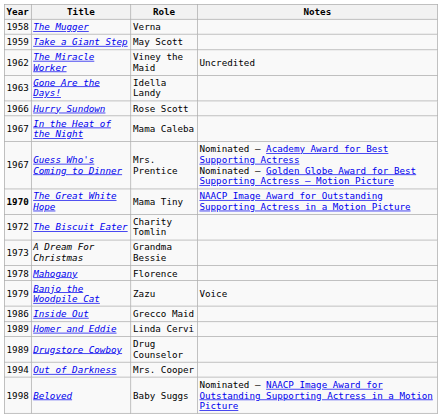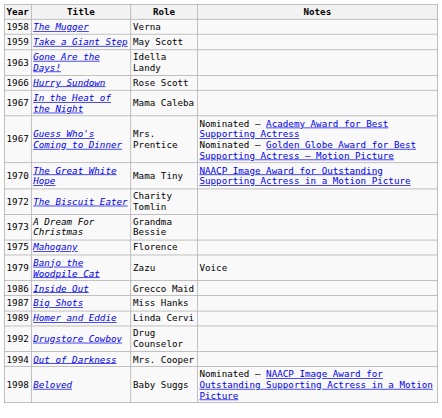- row: 1962 | The Miracle Worker | Viney the Maid | Uncredited
The Great White Hope | Year: bold -> normal
Mahogany | Year: 1978 -> 1975
+ row: 1987 | Big Shots | Miss Hanks
Drugstore Cowboy | Year: 1989 -> 1992
